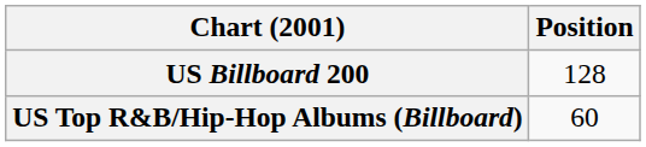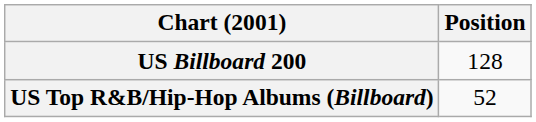US Top R&B/Hip-Hop Albums (Billboard) | Position: 60 -> 52
